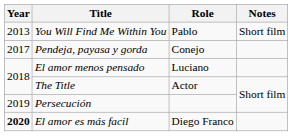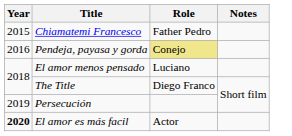- row: 2013 | You Will Find Me Within You | Pablo | Short film
+ row: 2015 | Chiamatemi Francesco | Father Pedro
Pendeja, payasa y gorda | Year: 2017 -> 2016
Pendeja, payasa y gorda | Role: no background -> khaki background
The Title | Role: Actor -> Diego Franco
El amor es más facil | Role: Diego Franco -> Actor
